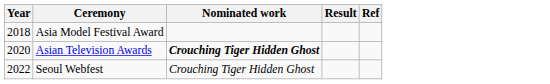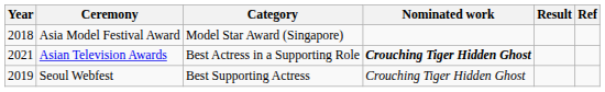+ column: Category | Model Star Award (Singapore) | Best Actress in a Supporting Role | Best Supporting Actress
Asian Television Awards | Year: 2020 -> 2021
Seoul Webfest | Year: 2022 -> 2019
